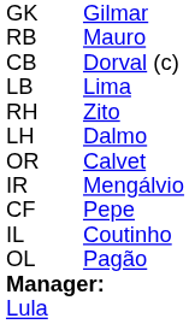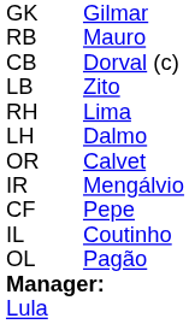LB | column 3: Lima -> Zito
RH | column 3: Zito -> Lima
